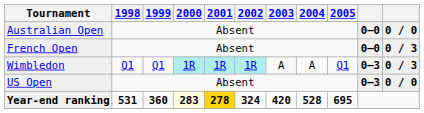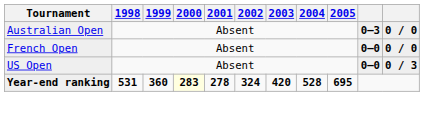Australian Open | column 10: 0–0 -> 0–3
French Open | column 11: 0 / 3 -> 0 / 0
- row: Wimbledon | Q1 | Q1 | 1R | 1R | 1R | A | A | Q1 | 0–3 | 0 / 3
US Open | column 10: 0–3 -> 0–0
US Open | column 11: 0 / 0 -> 0 / 3
Year-end ranking | 2001: gold background -> no background
